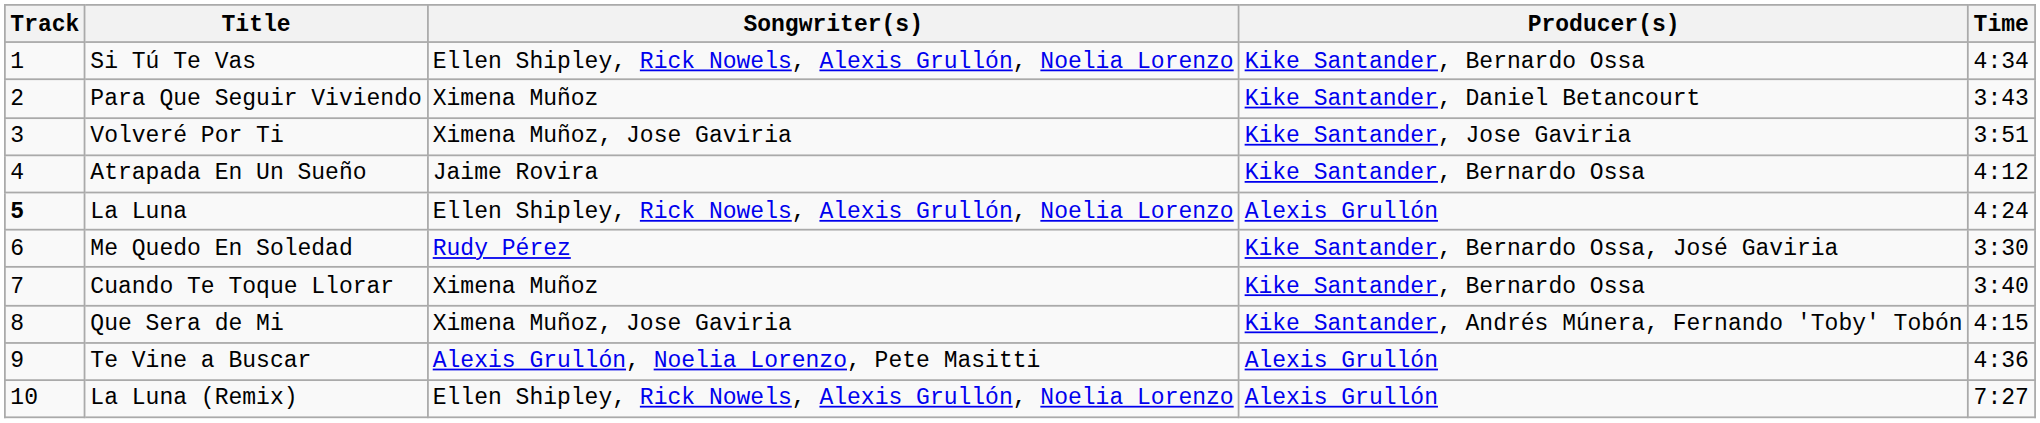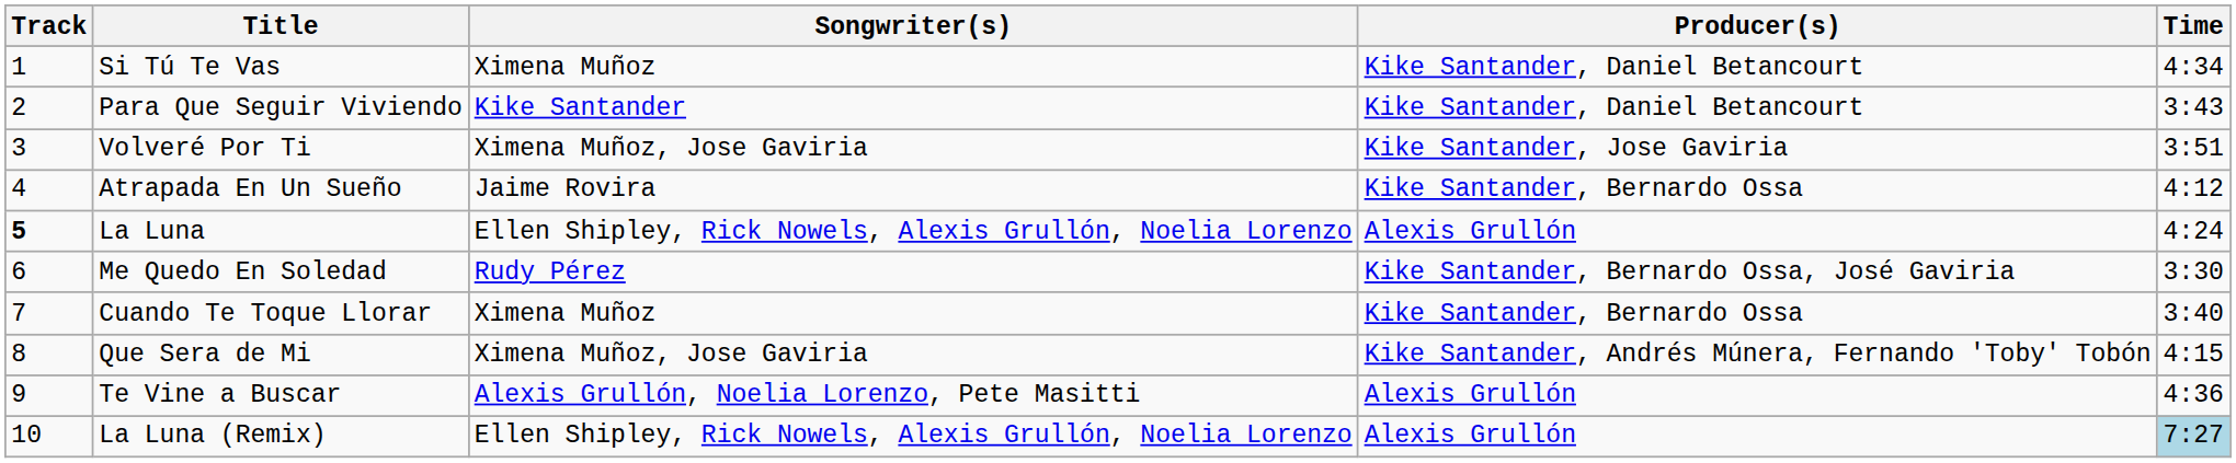Si Tú Te Vas | Songwriter(s): Ellen Shipley, Rick Nowels, Alexis Grullón, Noelia Lorenzo -> Ximena Muñoz
Si Tú Te Vas | Producer(s): Kike Santander, Bernardo Ossa -> Kike Santander, Daniel Betancourt
Para Que Seguir Viviendo | Songwriter(s): Ximena Muñoz -> Kike Santander
La Luna (Remix) | Time: no background -> lightblue background
